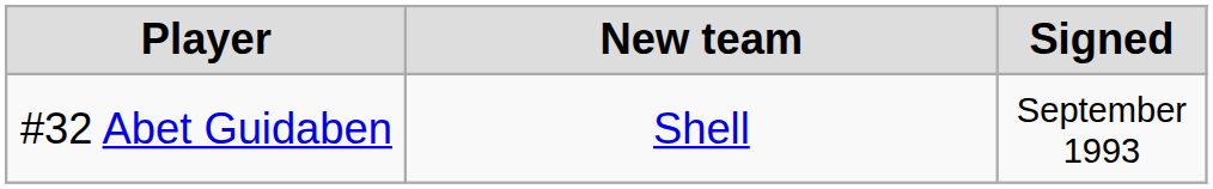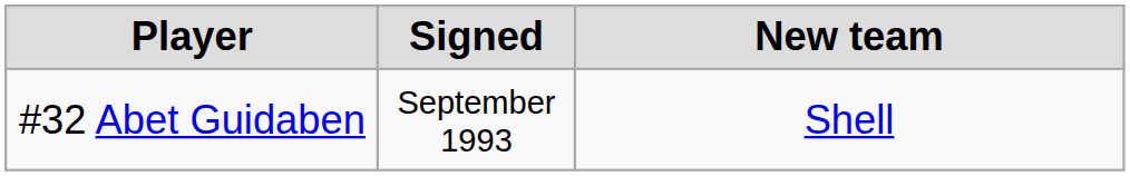columns swapped: Signed <-> New team
